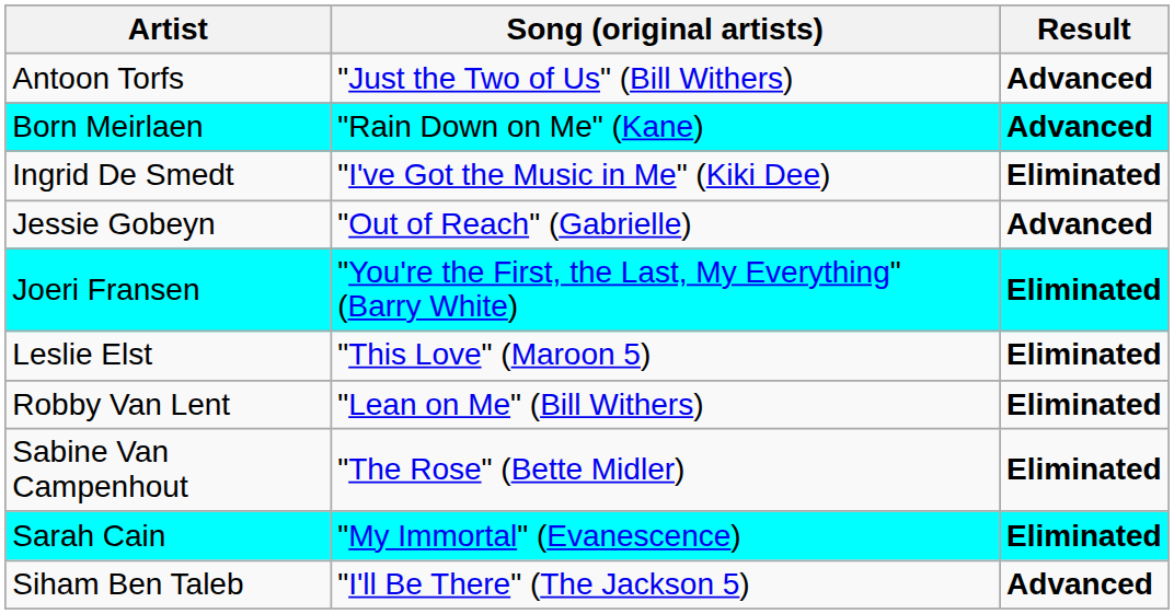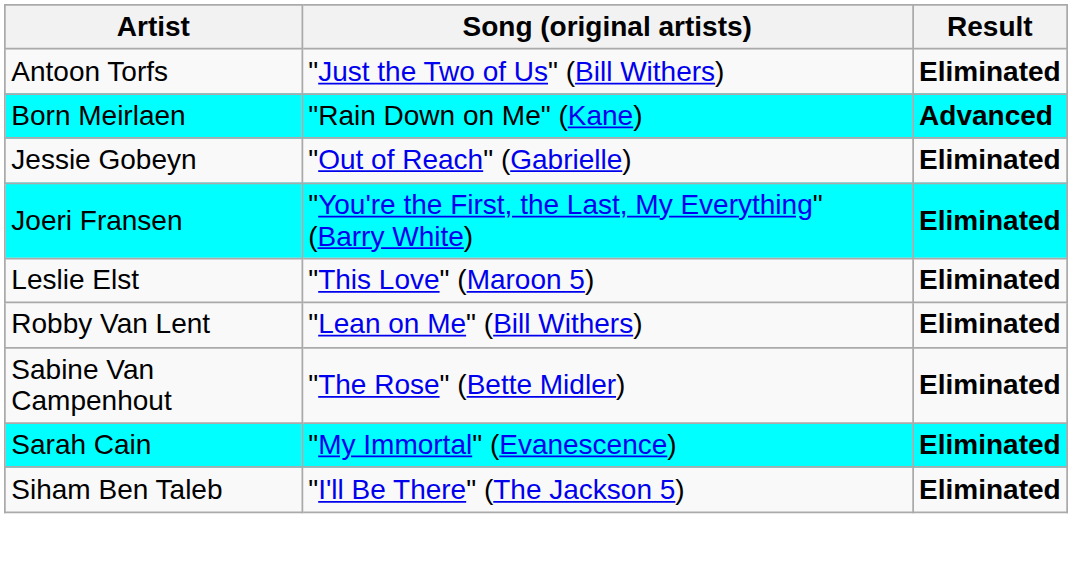Antoon Torfs | Result: Advanced -> Eliminated
- row: Ingrid De Smedt | "I've Got the Music in Me" (Kiki Dee) | Eliminated
Jessie Gobeyn | Result: Advanced -> Eliminated
Siham Ben Taleb | Result: Advanced -> Eliminated
